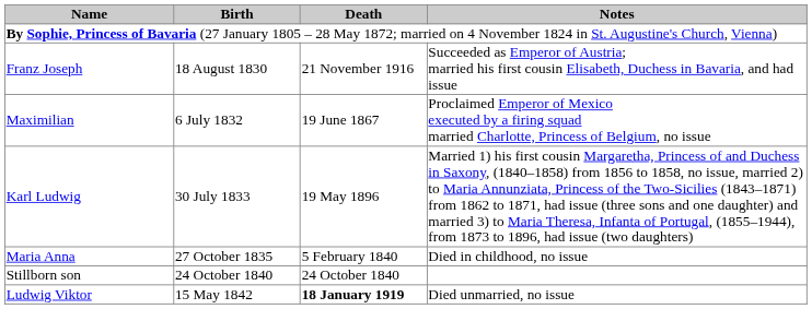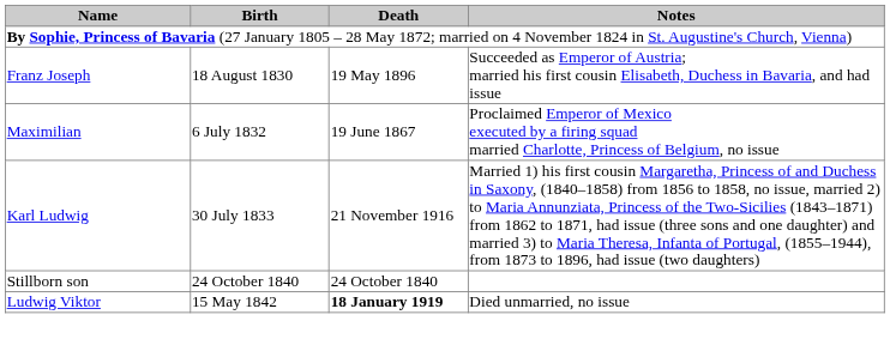Franz Joseph | Death: 21 November 1916 -> 19 May 1896
Karl Ludwig | Death: 19 May 1896 -> 21 November 1916
- row: Maria Anna | 27 October 1835 | 5 February 1840 | Died in childhood, no issue
